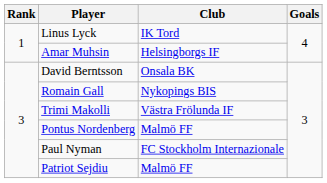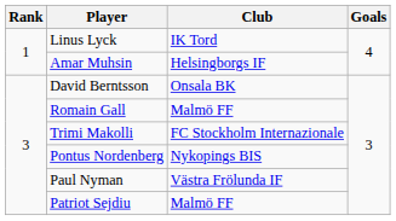Romain Gall | Club: Nykopings BIS -> Malmö FF
Trimi Makolli | Club: Västra Frölunda IF -> FC Stockholm Internazionale
Pontus Nordenberg | Club: Malmö FF -> Nykopings BIS
Paul Nyman | Club: FC Stockholm Internazionale -> Västra Frölunda IF
